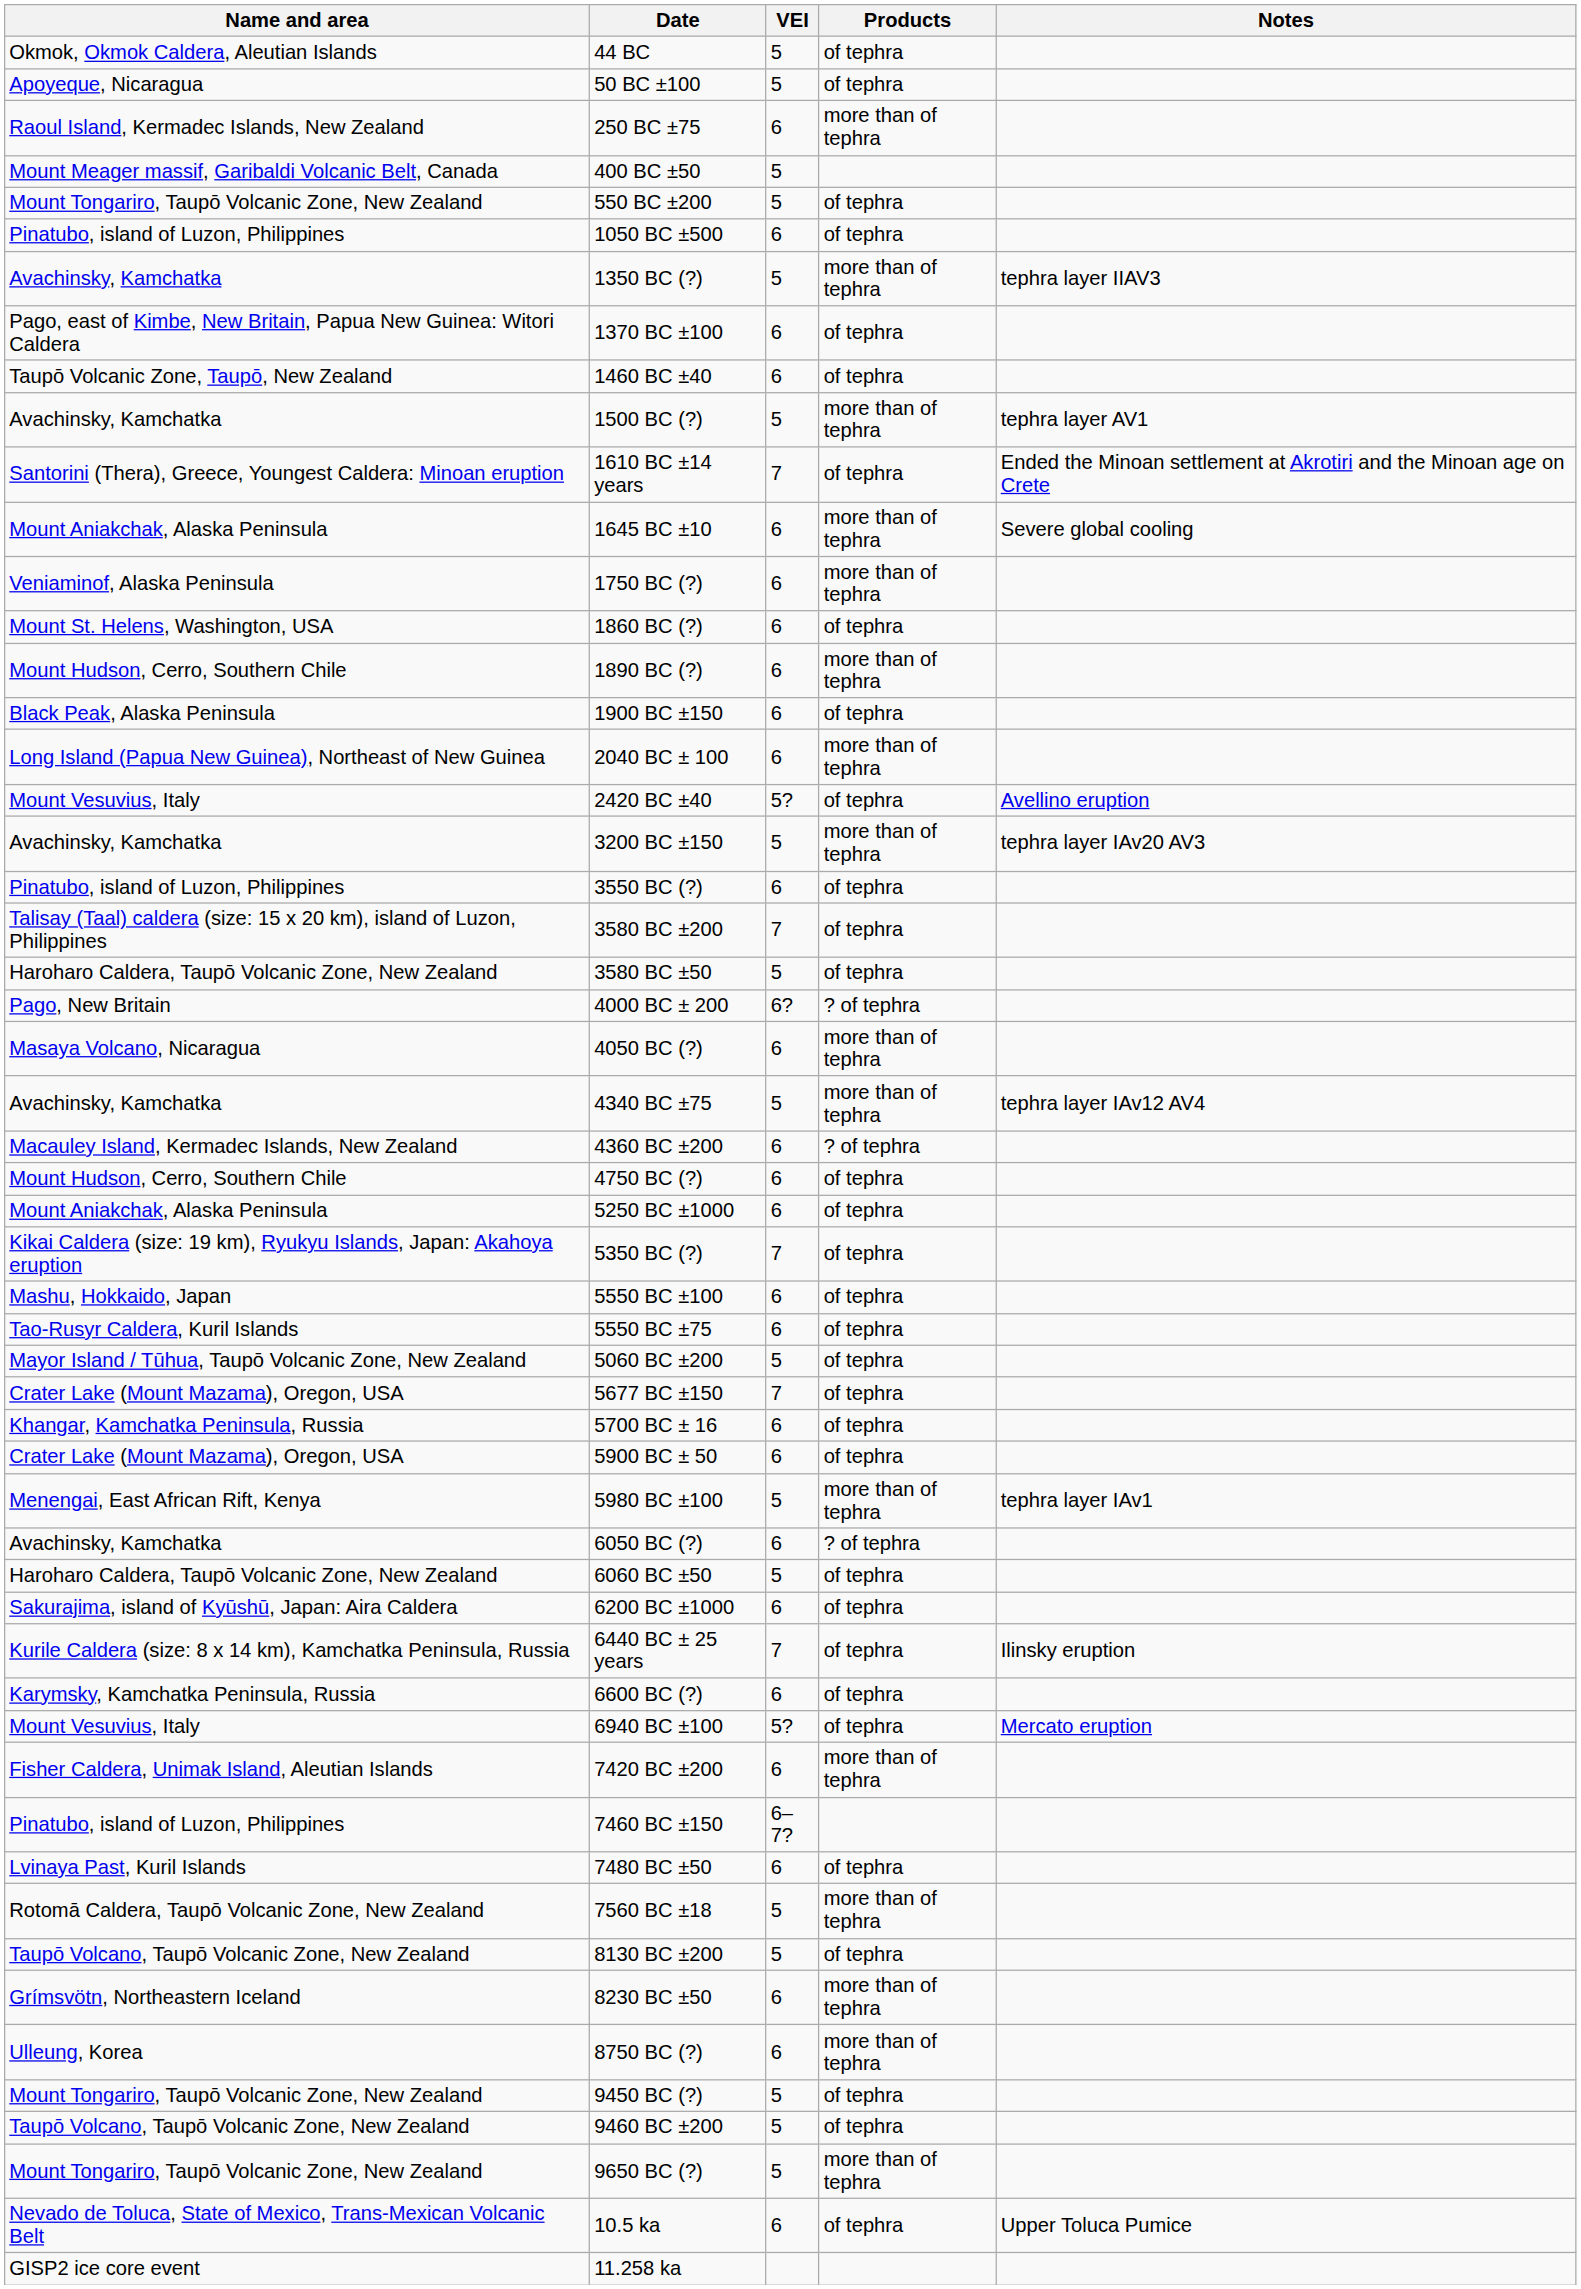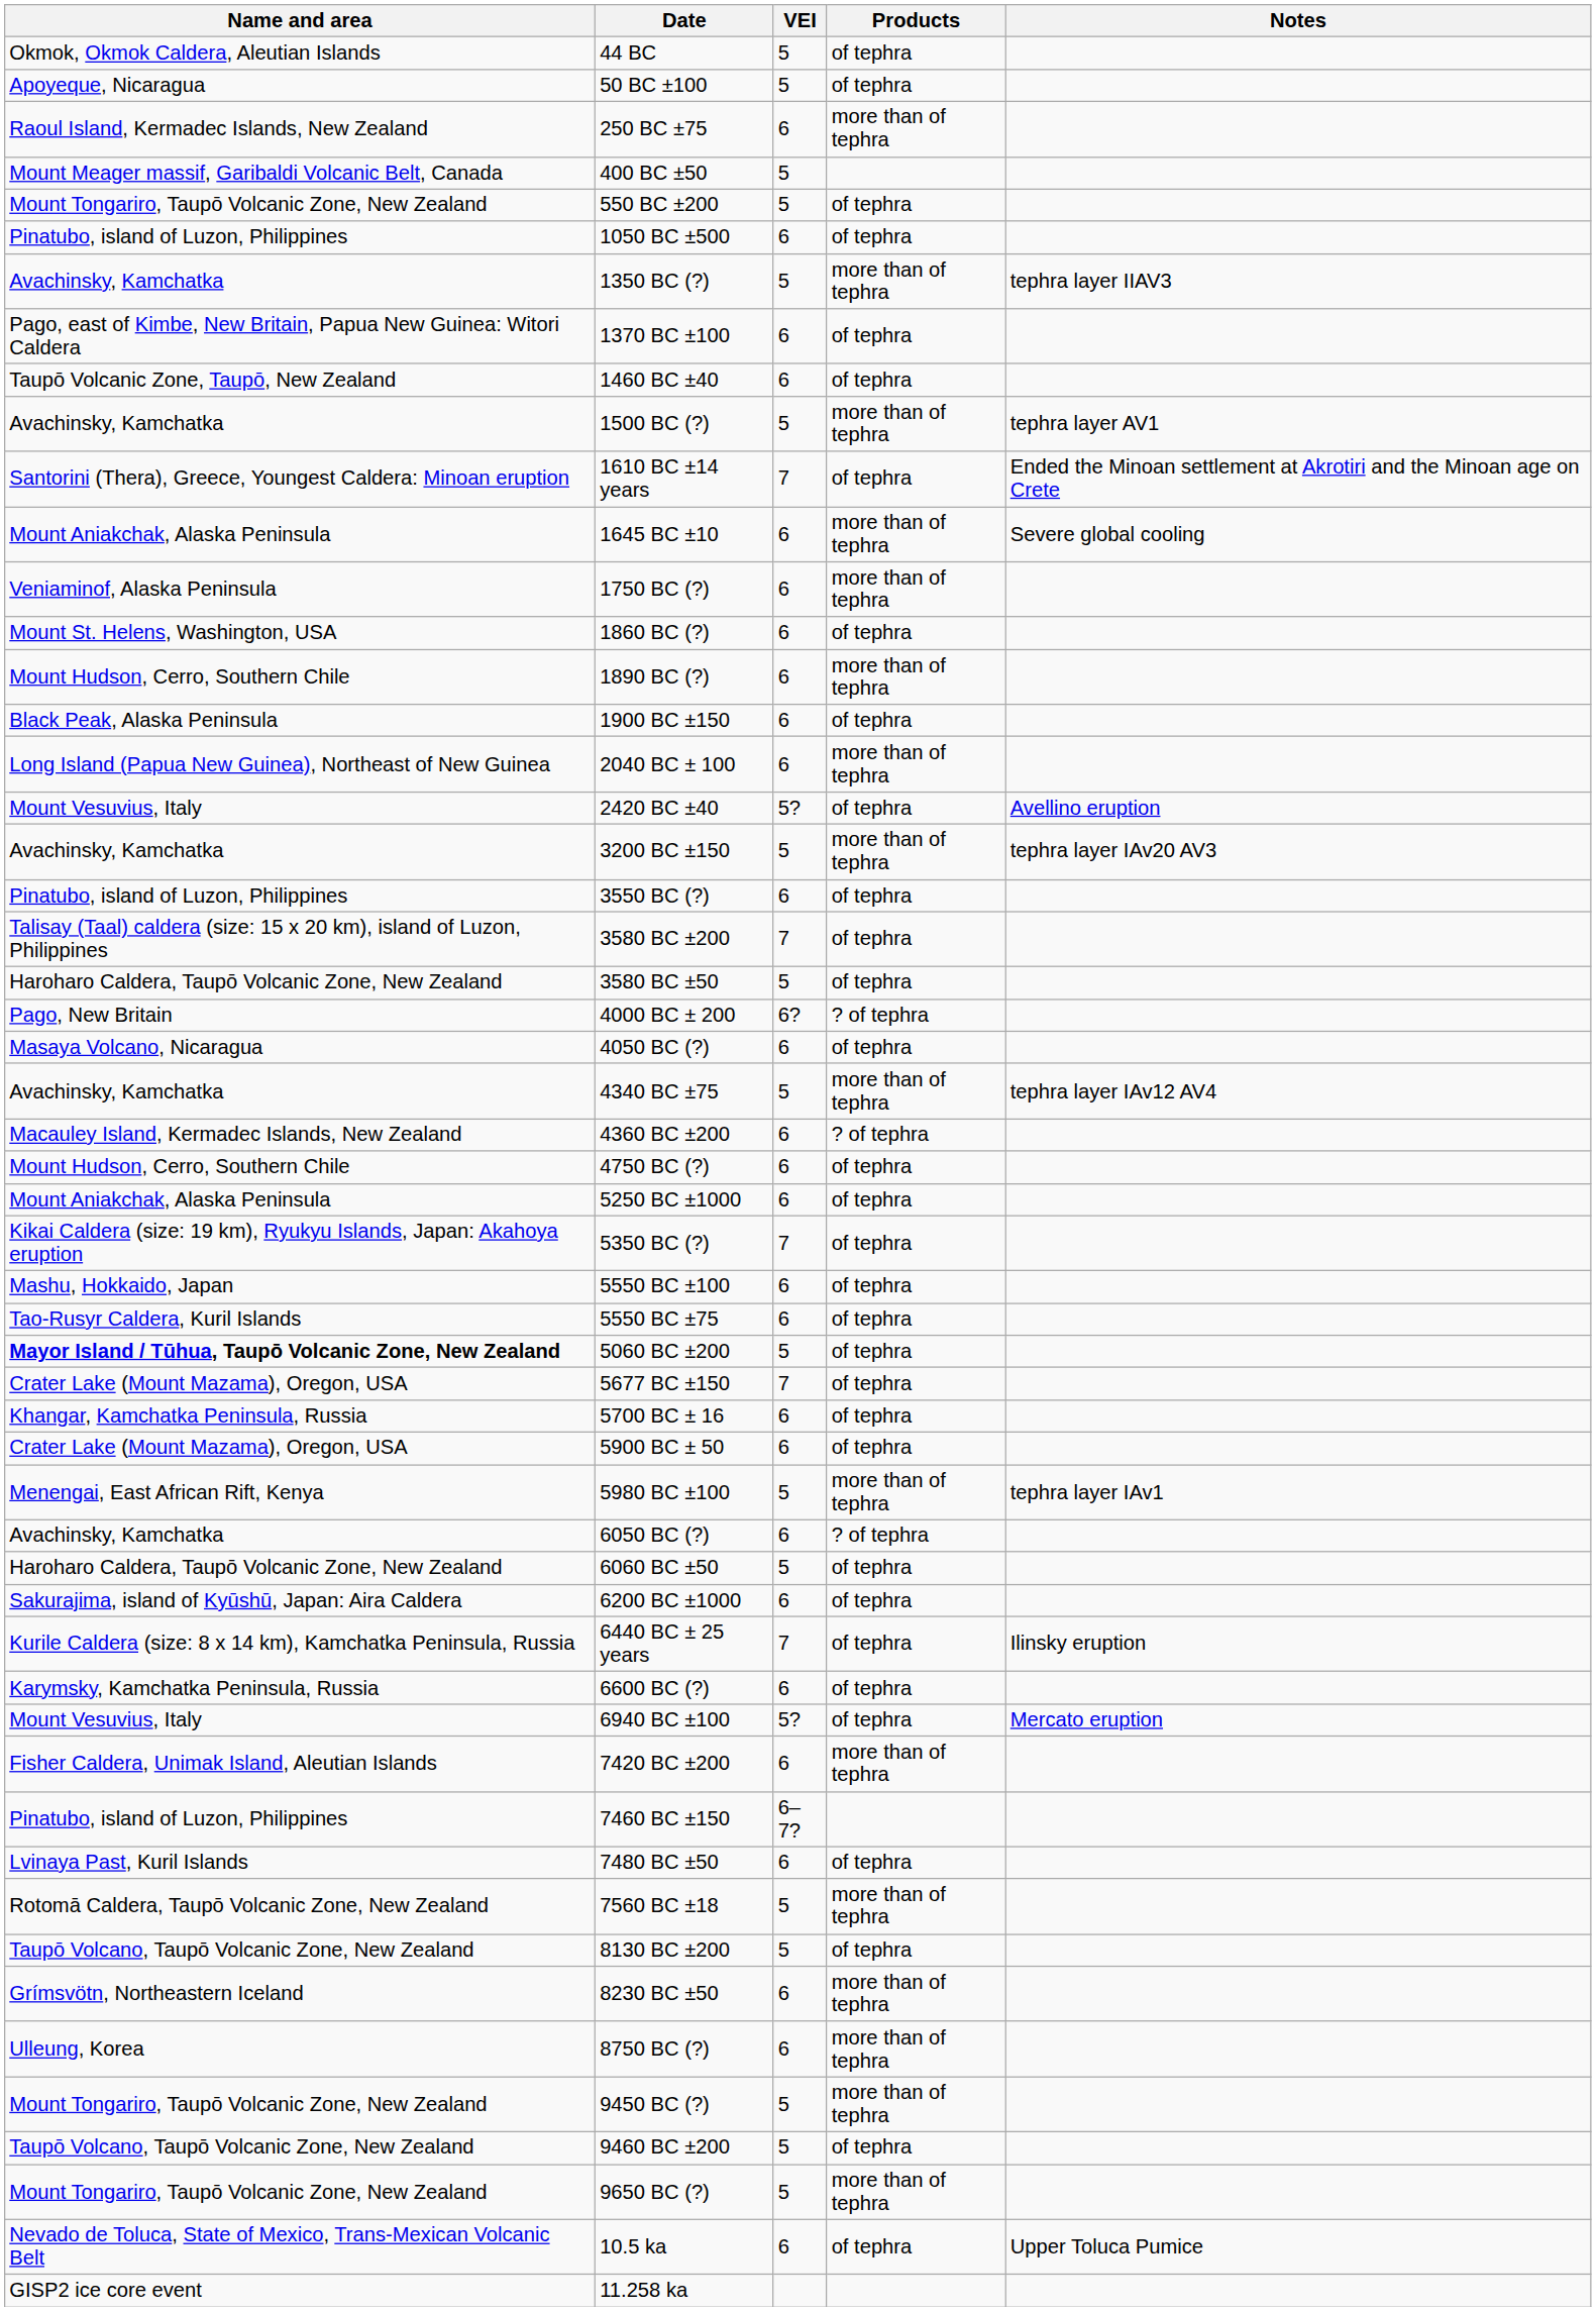4050 BC (?) | Products: more than of tephra -> of tephra
5060 BC ±200 | Name and area: normal -> bold
9450 BC (?) | Products: of tephra -> more than of tephra
